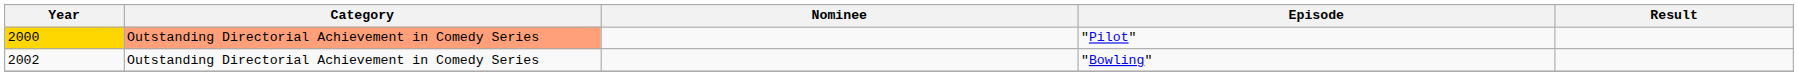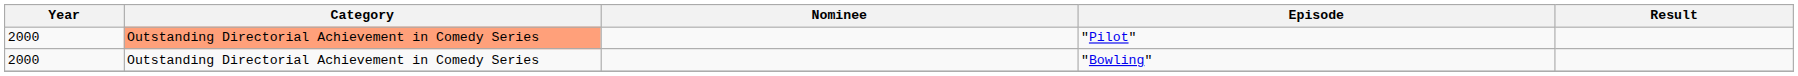"Pilot" | Year: gold background -> no background
"Bowling" | Year: 2002 -> 2000
